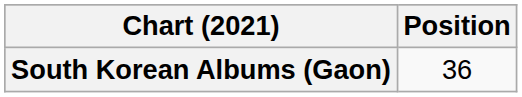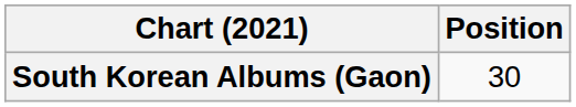South Korean Albums (Gaon) | Position: 36 -> 30
